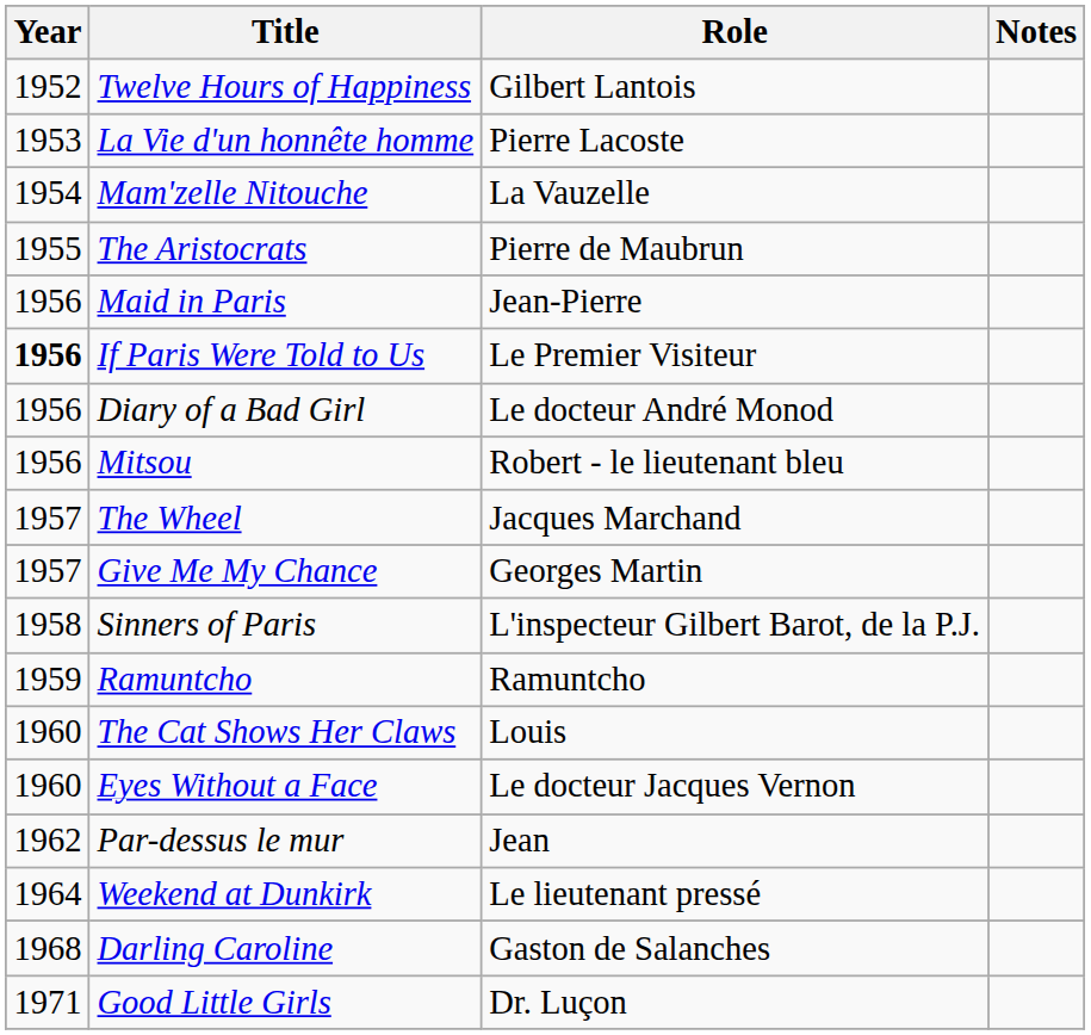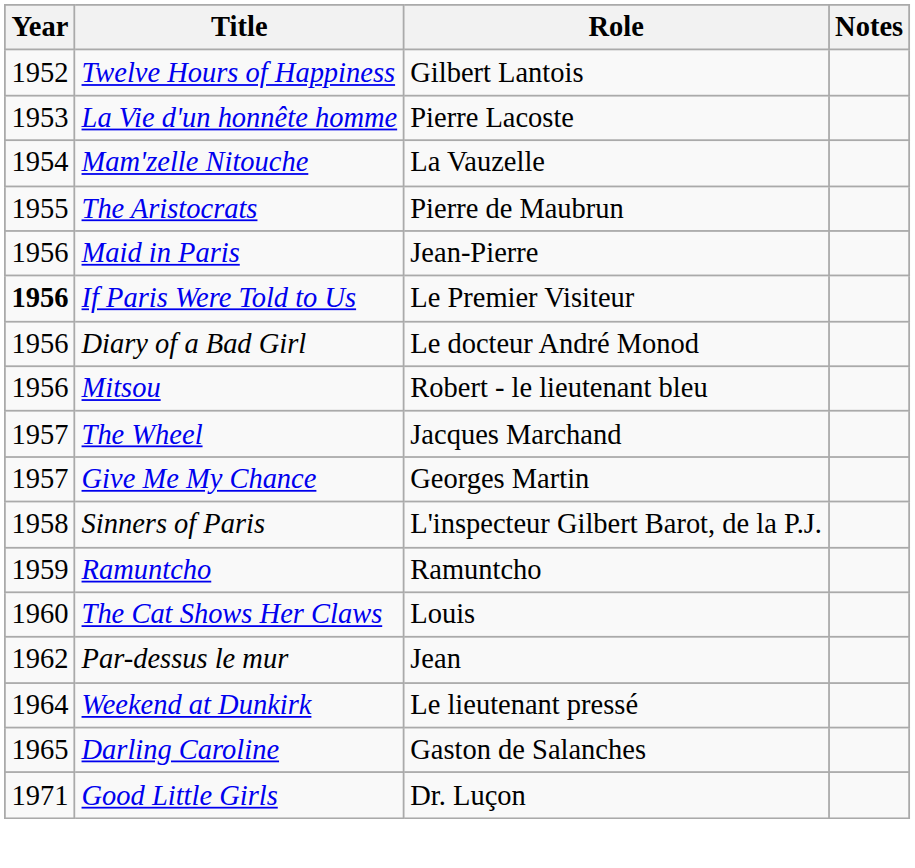- row: 1960 | Eyes Without a Face | Le docteur Jacques Vernon
Darling Caroline | Year: 1968 -> 1965
